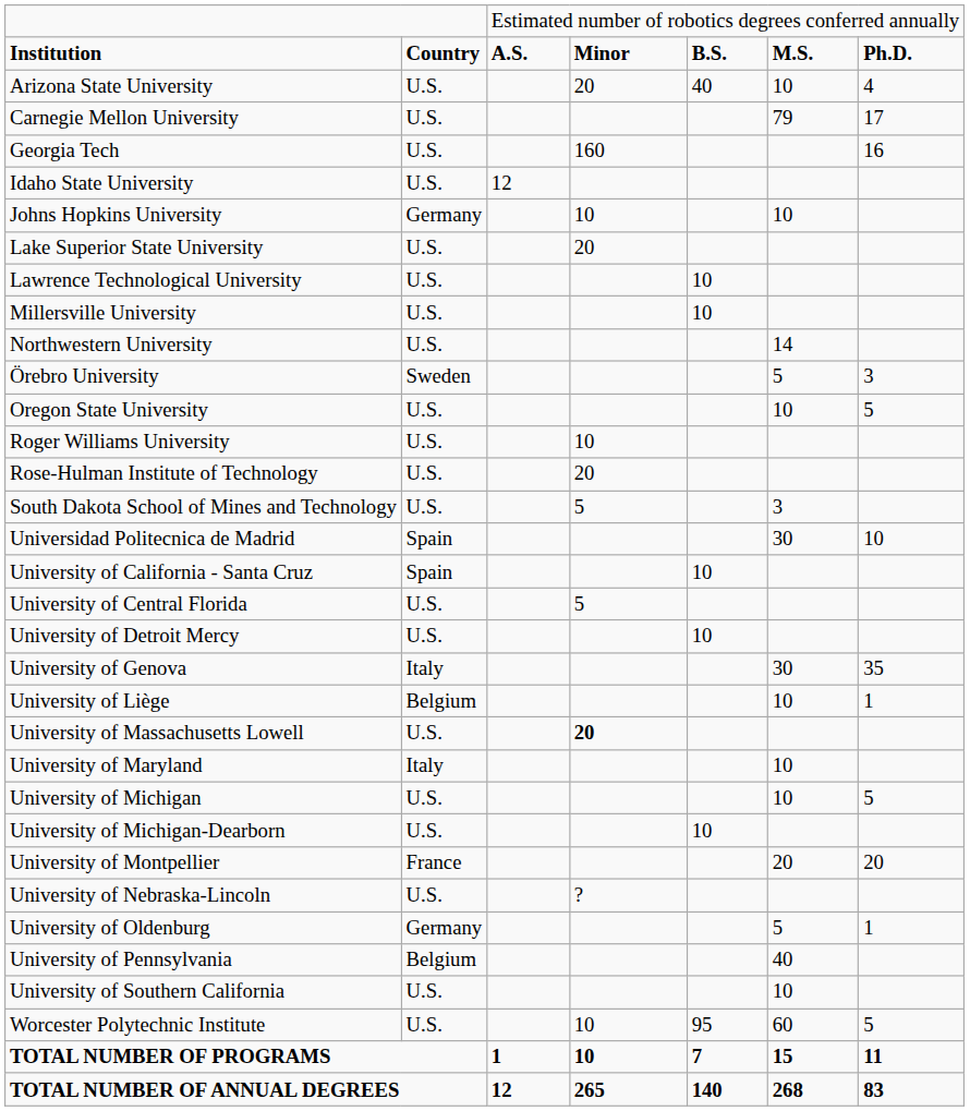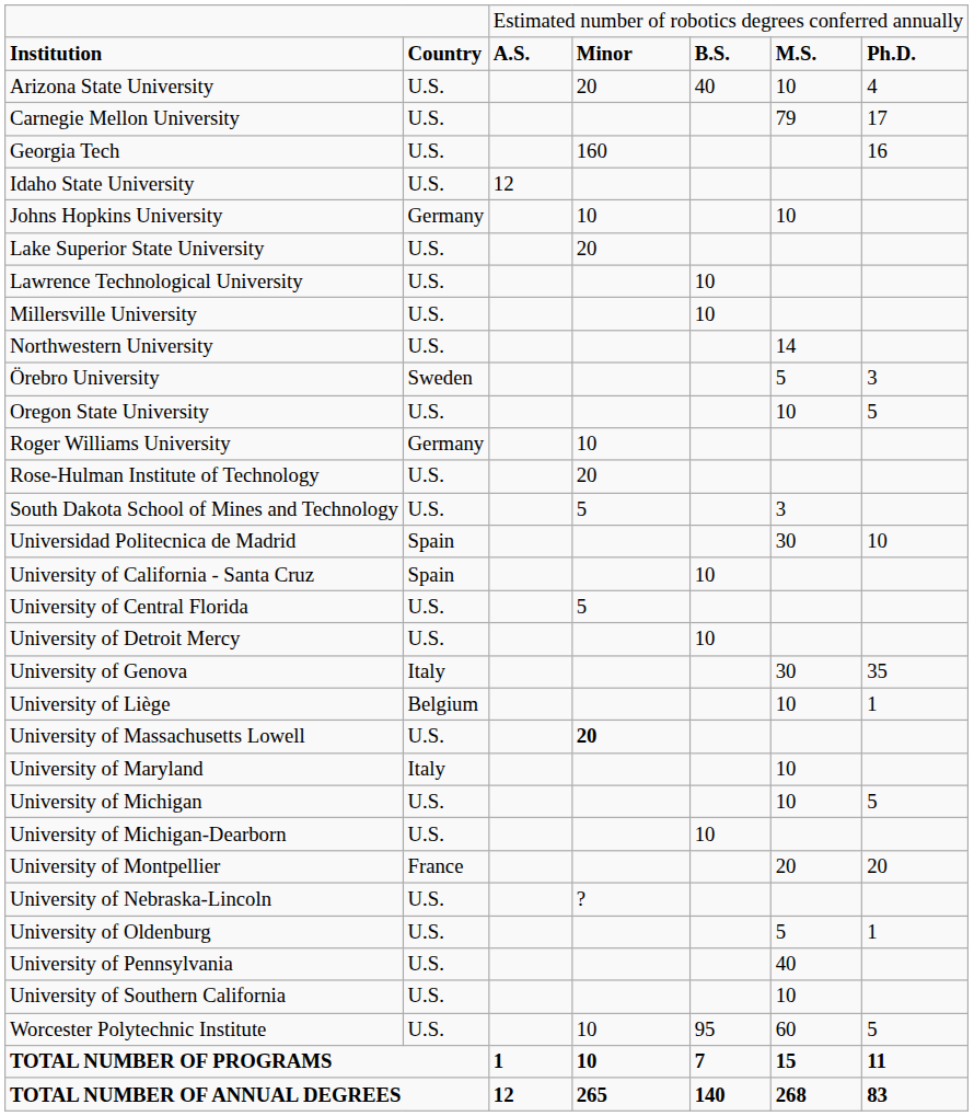Roger Williams University | column 2: U.S. -> Germany
University of Oldenburg | column 2: Germany -> U.S.
University of Pennsylvania | column 2: Belgium -> U.S.
